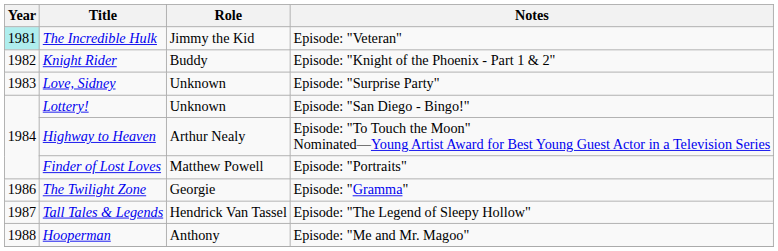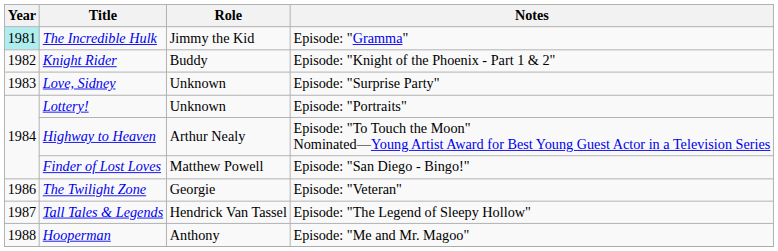The Incredible Hulk | Notes: Episode: "Veteran" -> Episode: "Gramma"
Lottery! | Notes: Episode: "San Diego - Bingo!" -> Episode: "Portraits"
Finder of Lost Loves | Notes: Episode: "Portraits" -> Episode: "San Diego - Bingo!"
The Twilight Zone | Notes: Episode: "Gramma" -> Episode: "Veteran"
